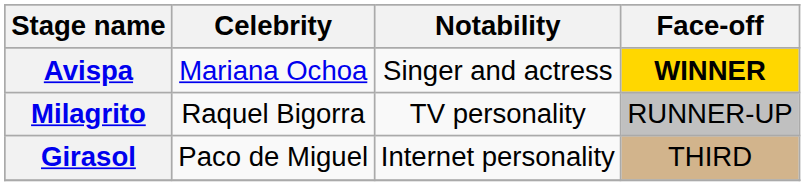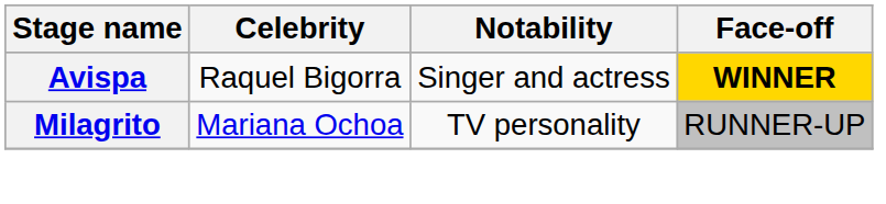Avispa | Celebrity: Mariana Ochoa -> Raquel Bigorra
Milagrito | Celebrity: Raquel Bigorra -> Mariana Ochoa
- row: Girasol | Paco de Miguel | Internet personality | THIRD
